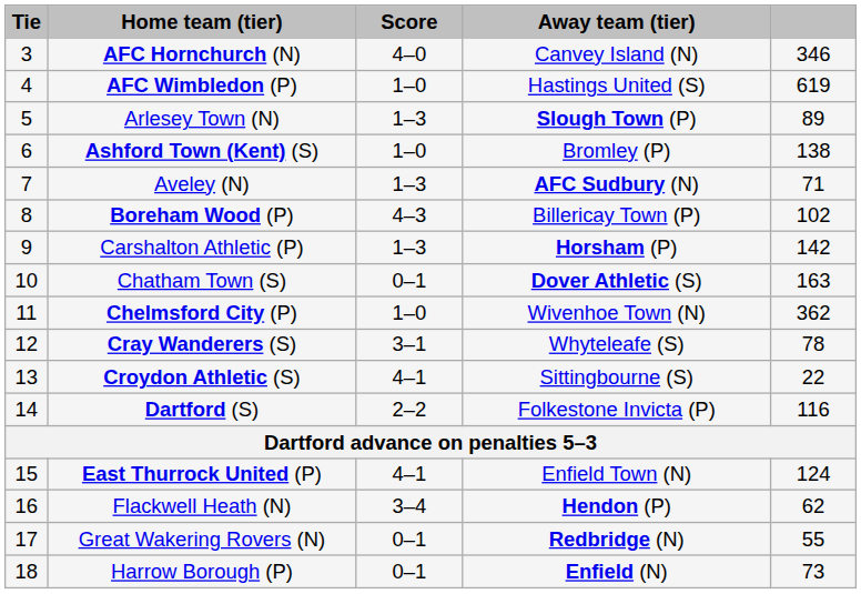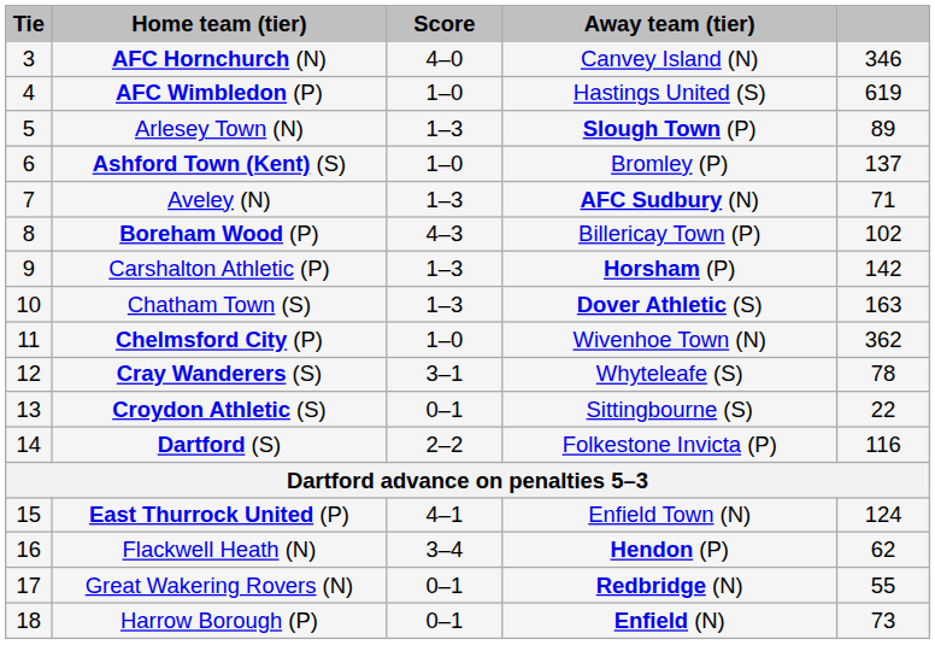Ashford Town (Kent) (S) | column 5: 138 -> 137
Chatham Town (S) | Score: 0–1 -> 1–3
Croydon Athletic (S) | Score: 4–1 -> 0–1
